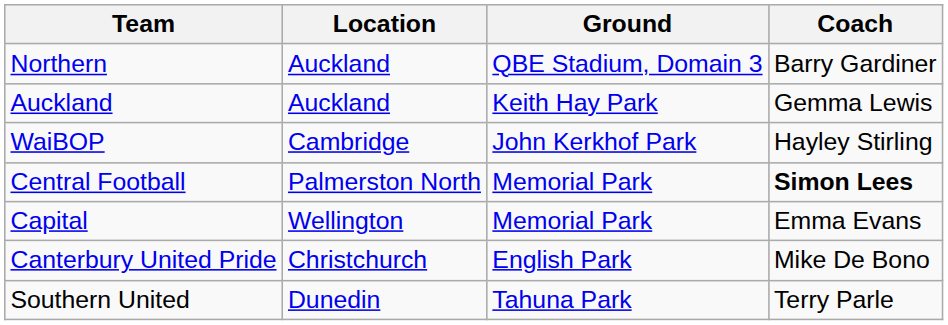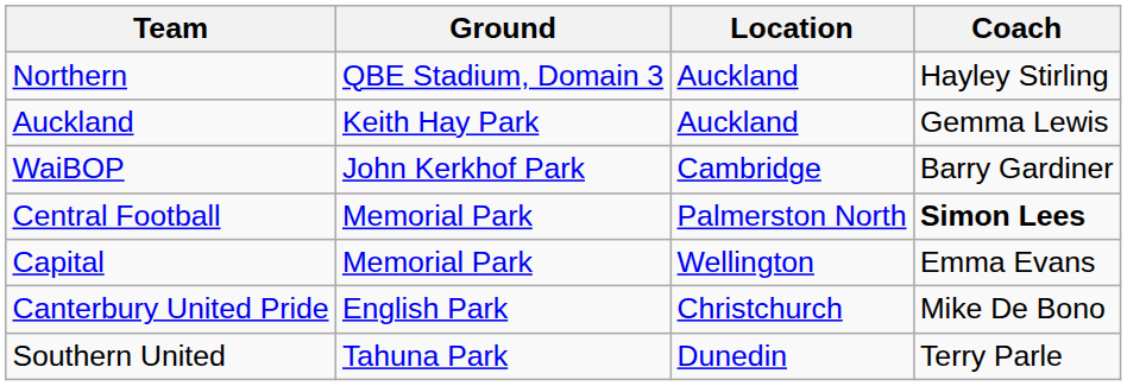columns swapped: Location <-> Ground
Northern | Coach: Barry Gardiner -> Hayley Stirling
WaiBOP | Coach: Hayley Stirling -> Barry Gardiner
